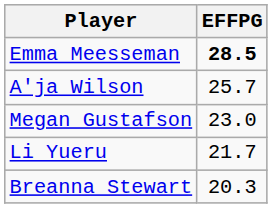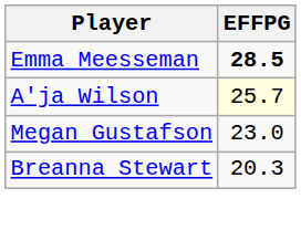A'ja Wilson | EFFPG: no background -> lightyellow background
- row: Li Yueru | 21.7
